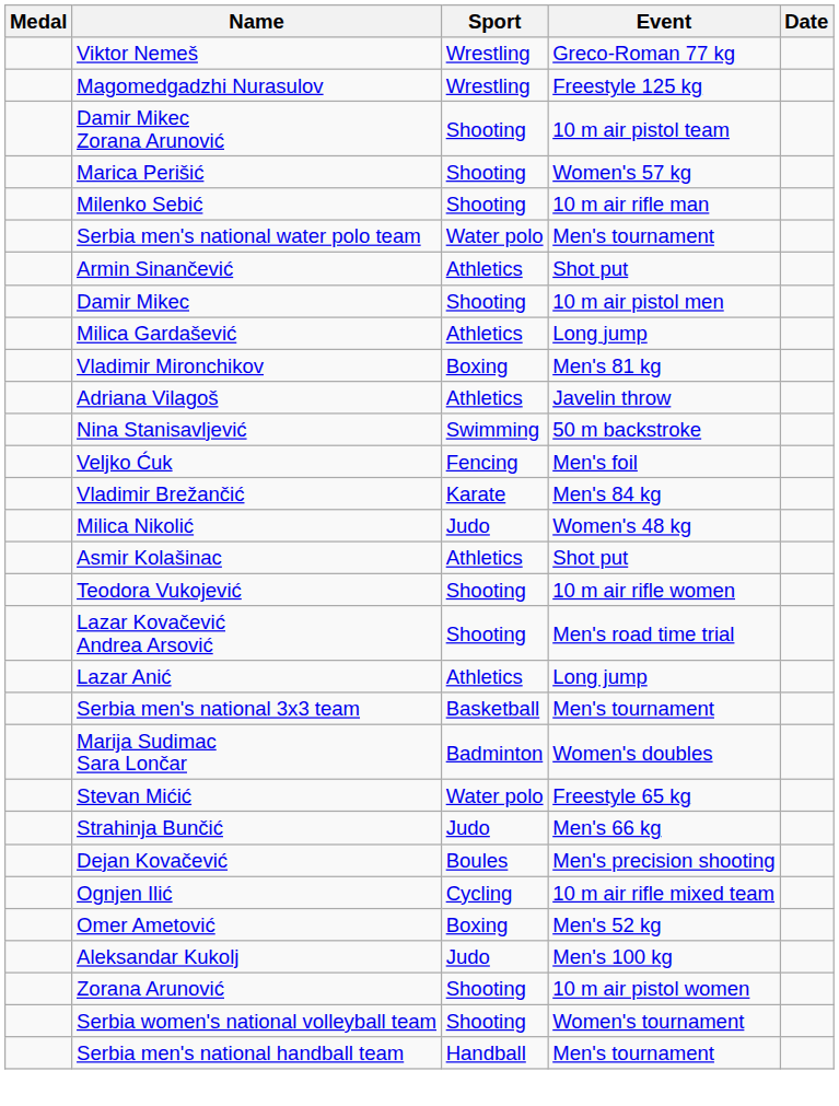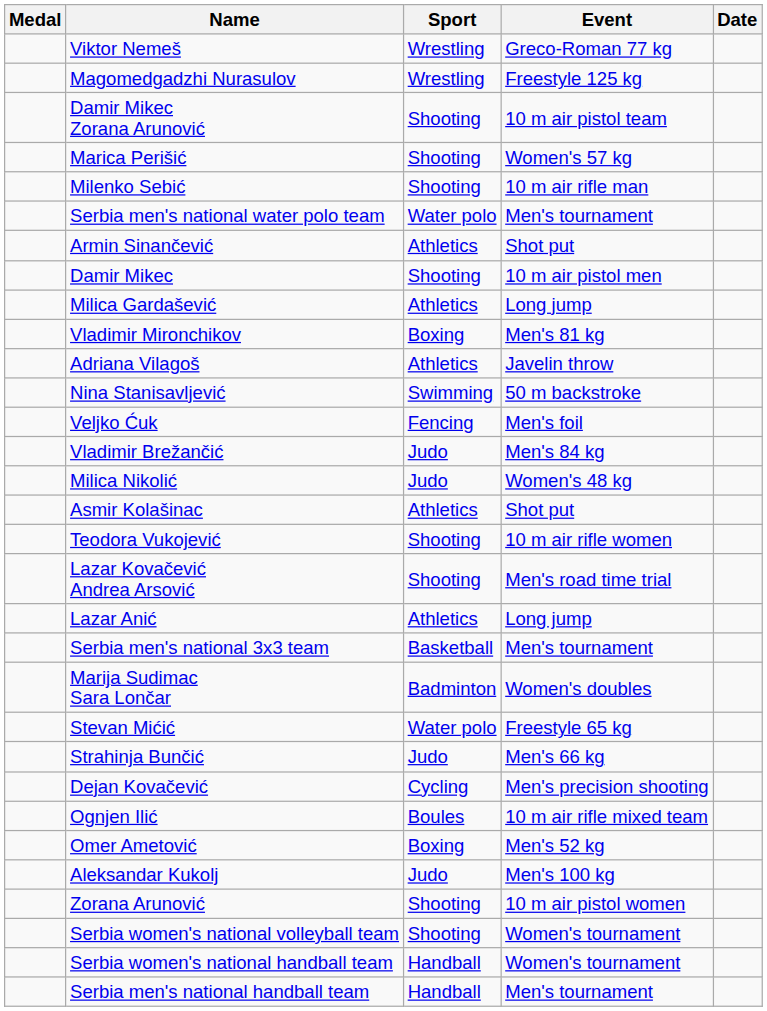Vladimir Brežančić | Sport: Karate -> Judo
Dejan Kovačević | Sport: Boules -> Cycling
Ognjen Ilić | Sport: Cycling -> Boules
+ row: Serbia women's national handball team | Handball | Women's tournament
